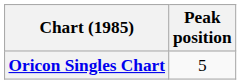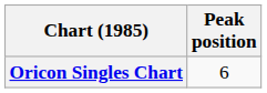Oricon Singles Chart | Peak position: 5 -> 6
